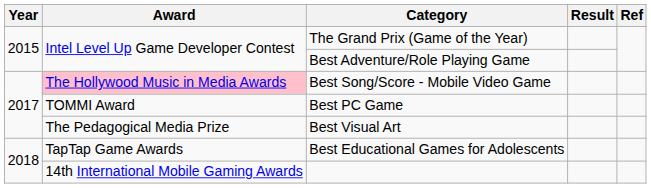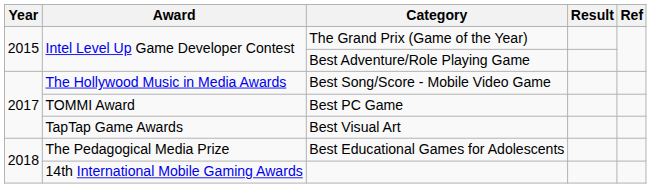Best Song/Score - Mobile Video Game | Award: pink background -> no background
Best Visual Art | Award: The Pedagogical Media Prize -> TapTap Game Awards
Best Educational Games for Adolescents | Award: TapTap Game Awards -> The Pedagogical Media Prize
